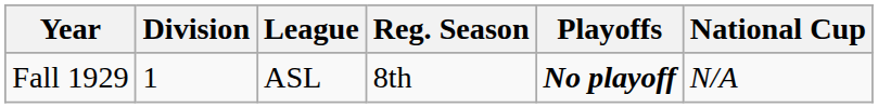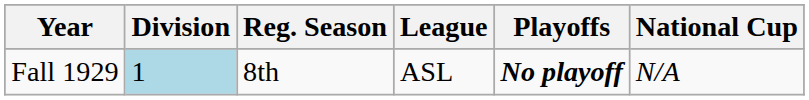columns swapped: League <-> Reg. Season
Fall 1929 | Division: no background -> lightblue background
